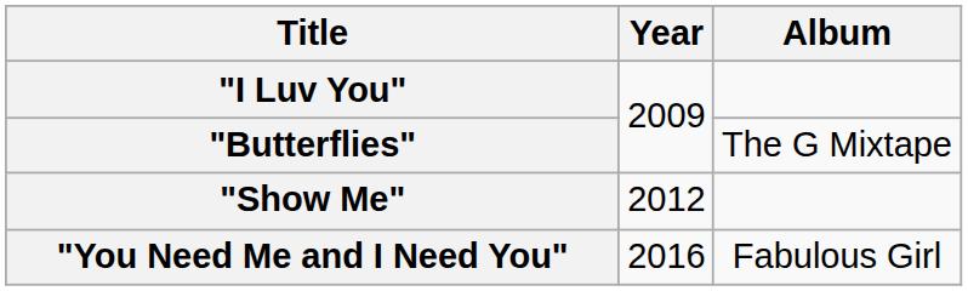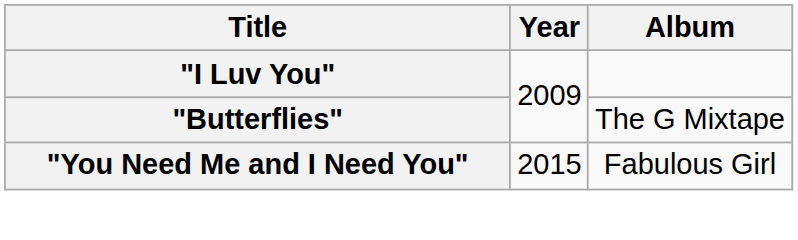- row: "Show Me" | 2012
"You Need Me and I Need You" | Year: 2016 -> 2015
